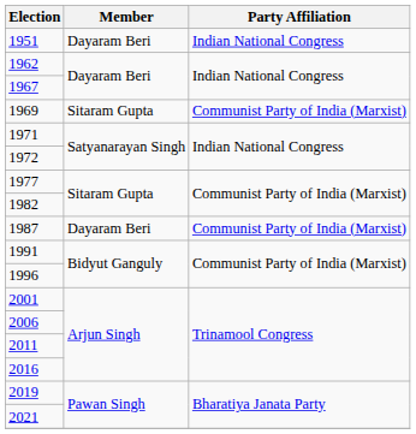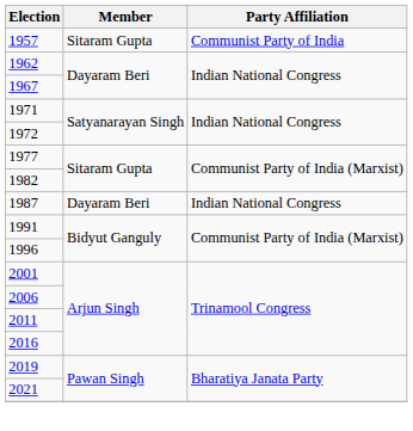- row: 1951 | Dayaram Beri | Indian National Congress
+ row: 1957 | Sitaram Gupta | Communist Party of India
- row: 1969 | Sitaram Gupta | Communist Party of India (Marxist)
1987 | Party Affiliation: Communist Party of India (Marxist) -> Indian National Congress
